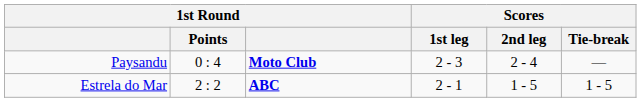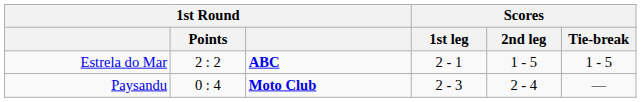rows swapped: Estrela do Mar <-> Paysandu
